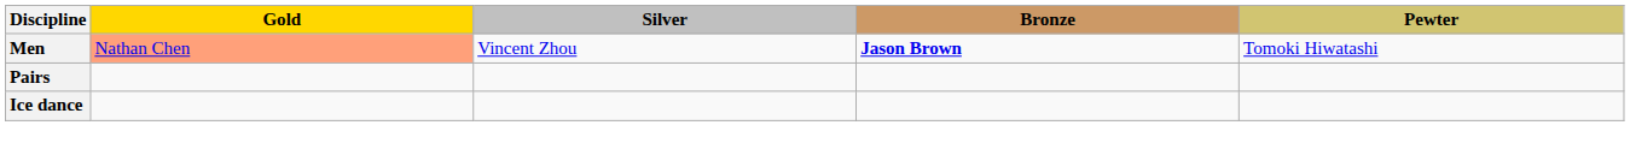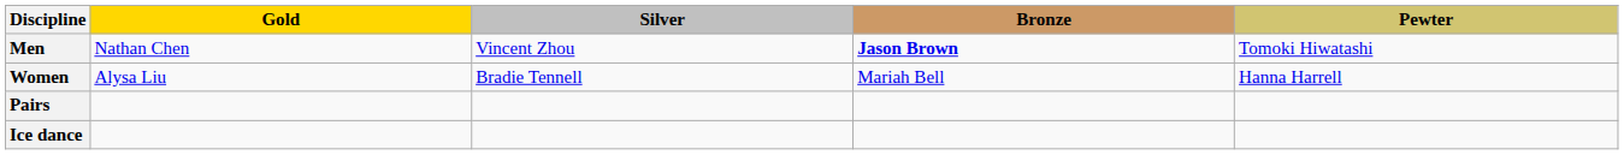Men | Gold: lightsalmon background -> no background
+ row: Women | Alysa Liu | Bradie Tennell | Mariah Bell | Hanna Harrell
